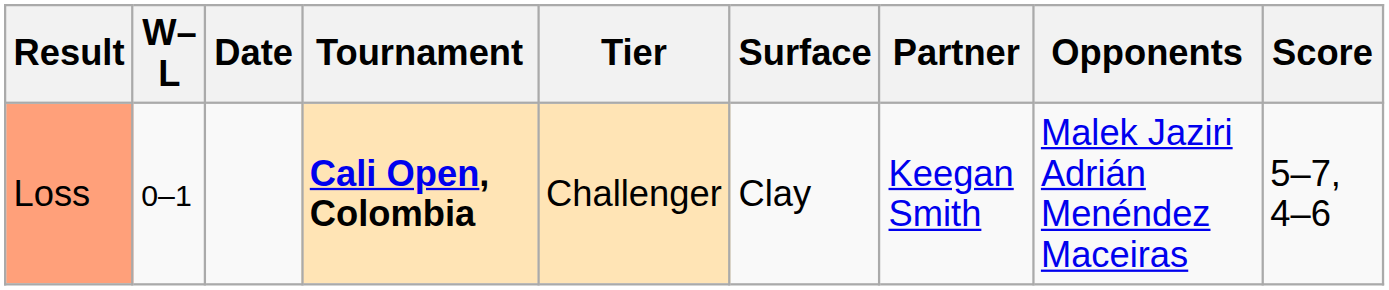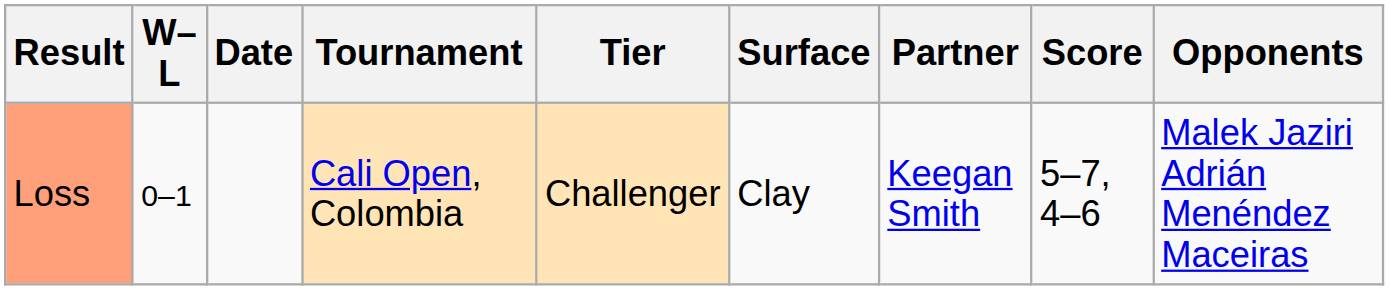columns swapped: Opponents <-> Score
Loss | Tournament: bold -> normal
